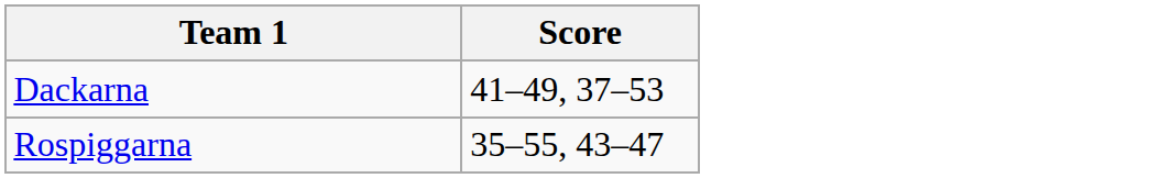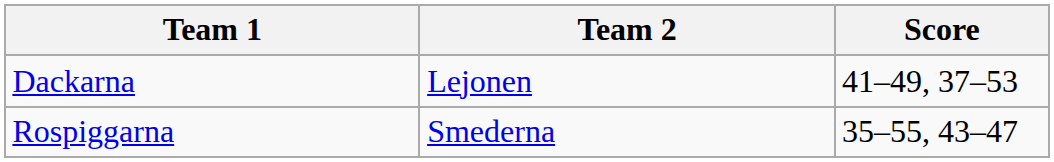+ column: Team 2 | Lejonen | Smederna
